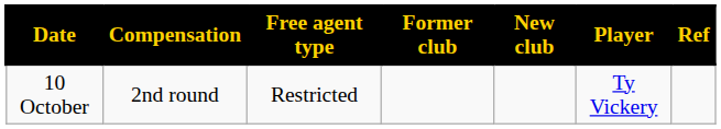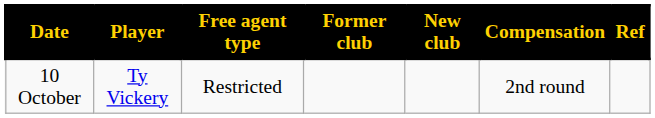columns swapped: Player <-> Compensation
